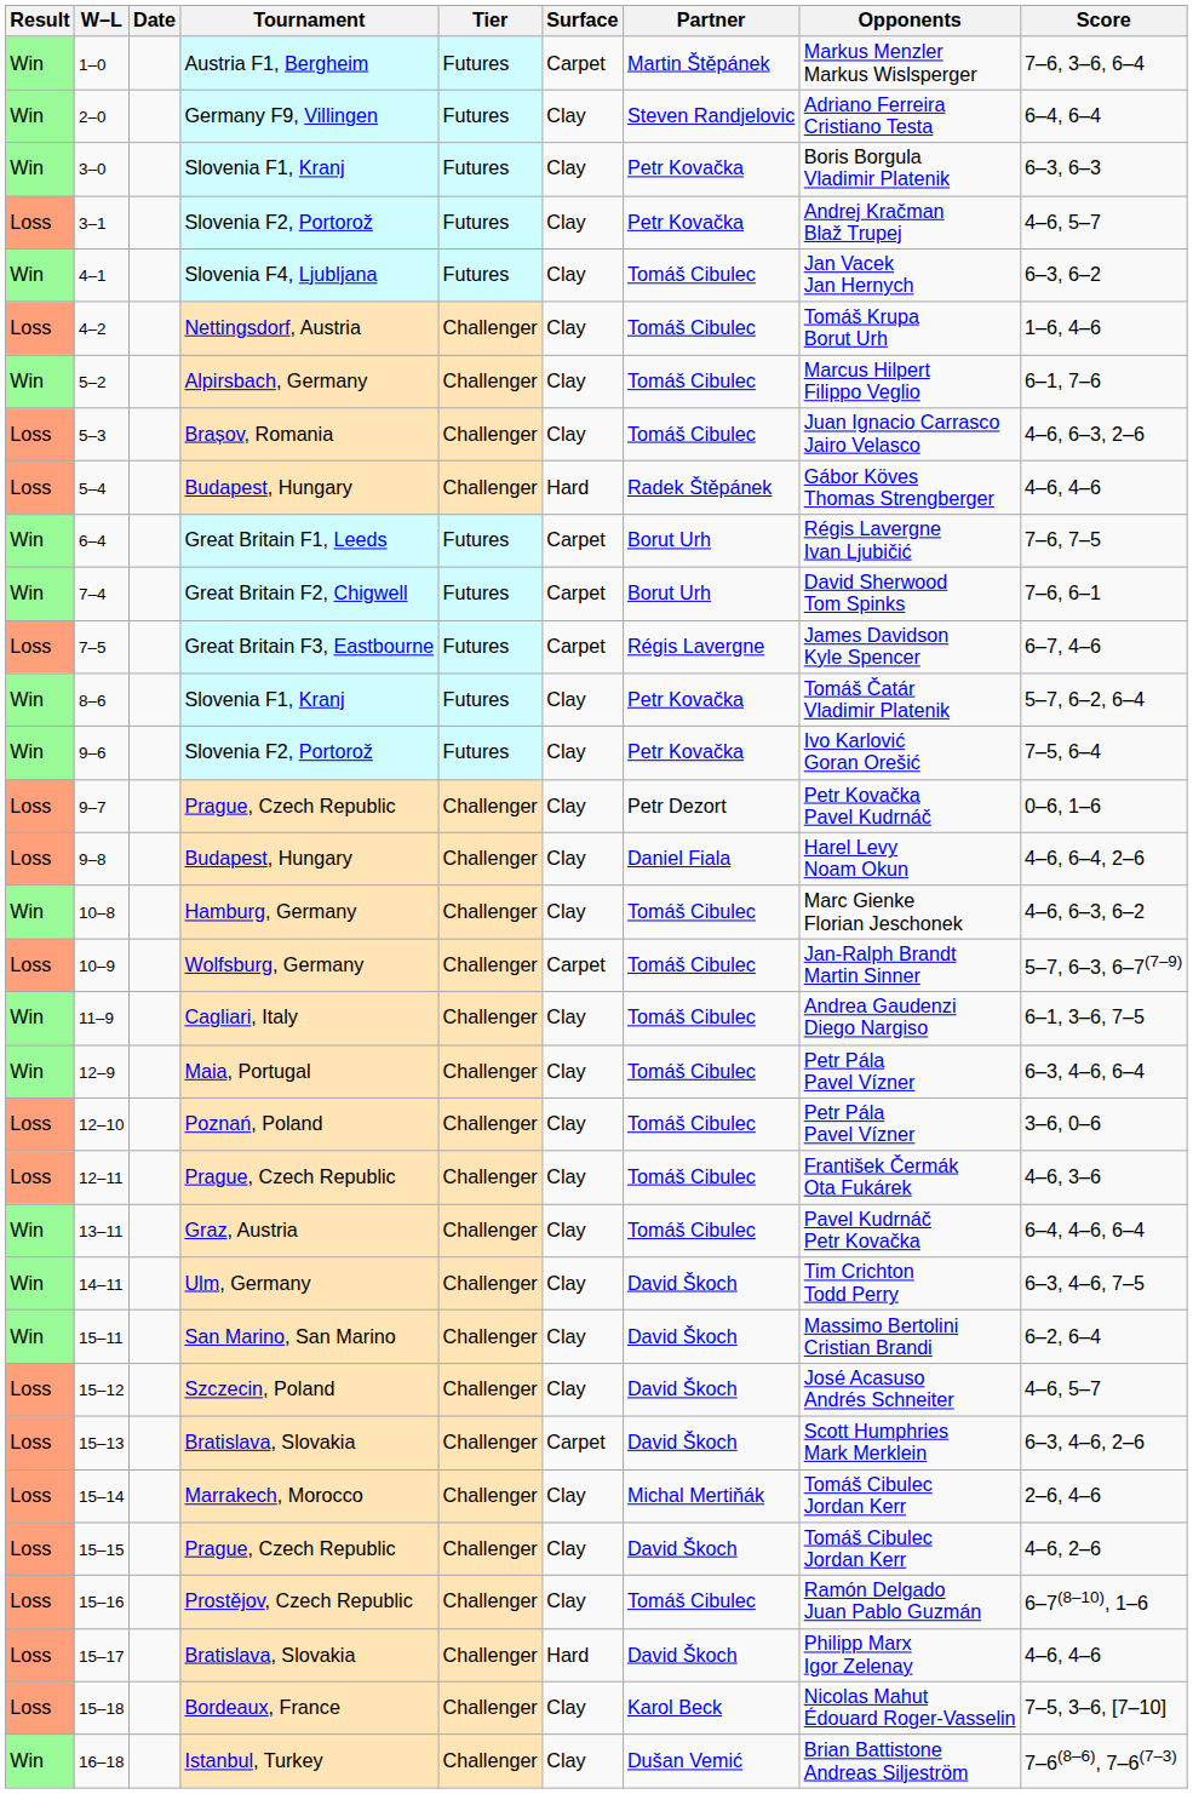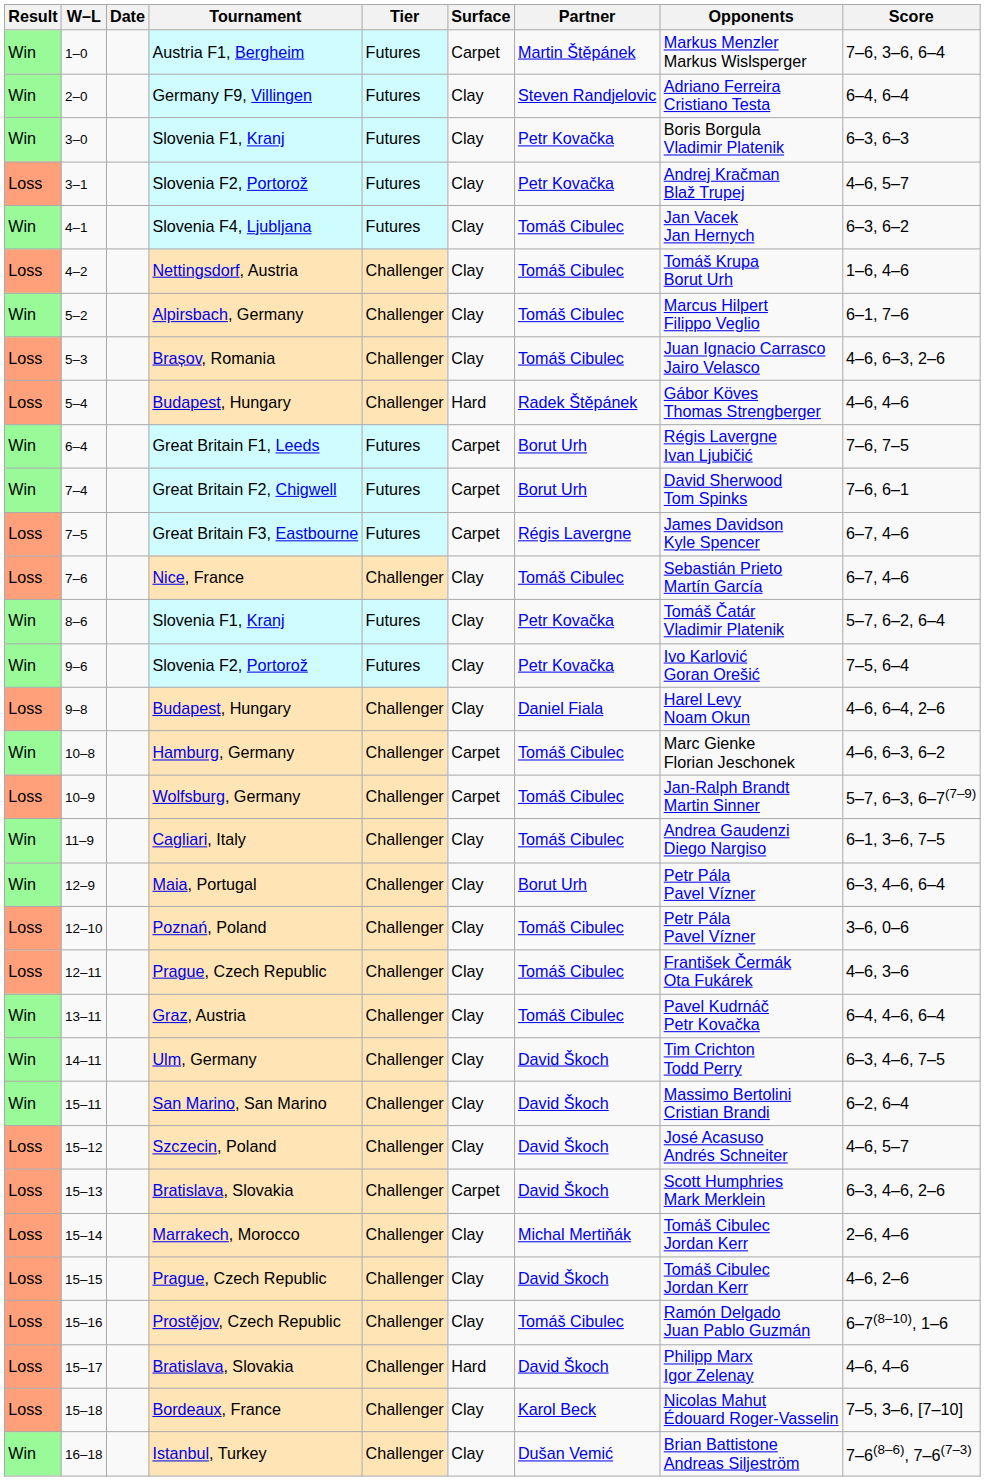+ row: Loss | 7–6 | Nice, France | Challenger | Clay | Tomáš Cibulec | Sebastián Prieto Martín García | 6–7, 4–6
- row: Loss | 9–7 | Prague, Czech Republic | Challenger | Clay | Petr Dezort | Petr Kovačka Pavel Kudrnáč | 0–6, 1–6
10–8 | Surface: Clay -> Carpet
12–9 | Partner: Tomáš Cibulec -> Borut Urh
